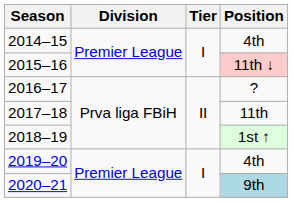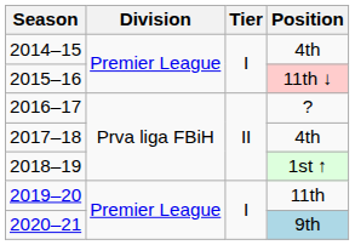2017–18 | Position: 11th -> 4th
2019–20 | Position: 4th -> 11th
